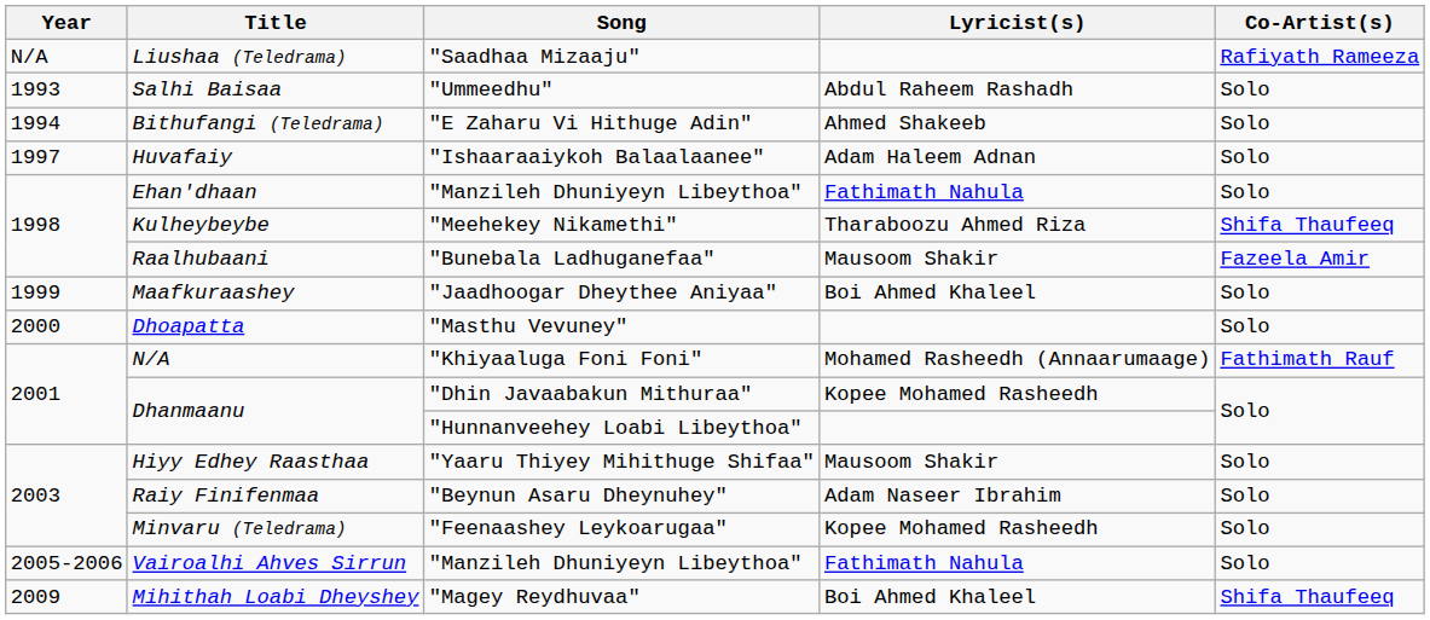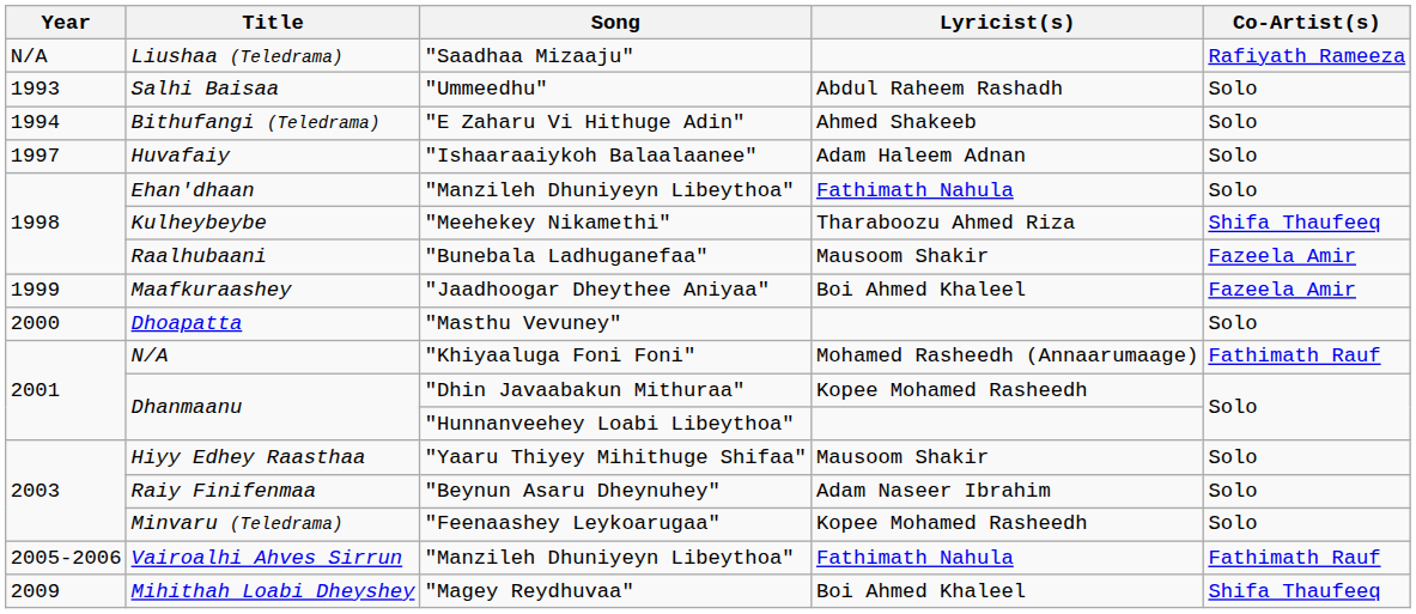Maafkuraashey | Co-Artist(s): Solo -> Fazeela Amir
Vairoalhi Ahves Sirrun | Co-Artist(s): Solo -> Fathimath Rauf
